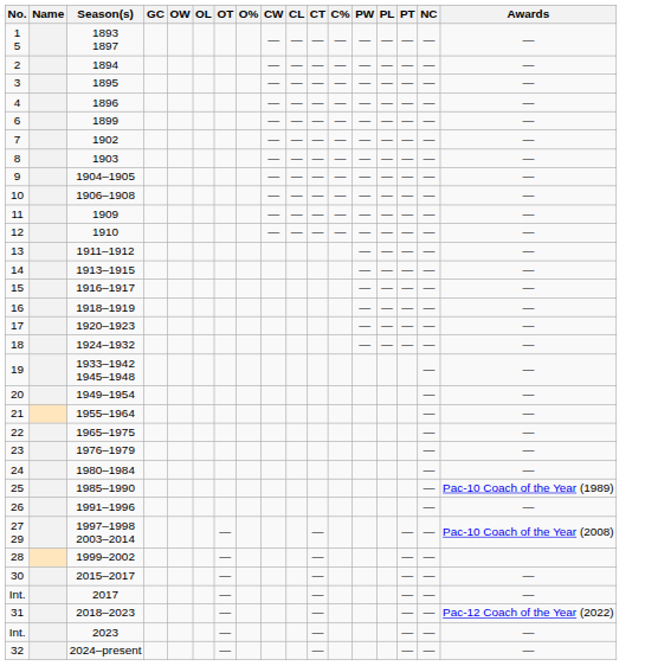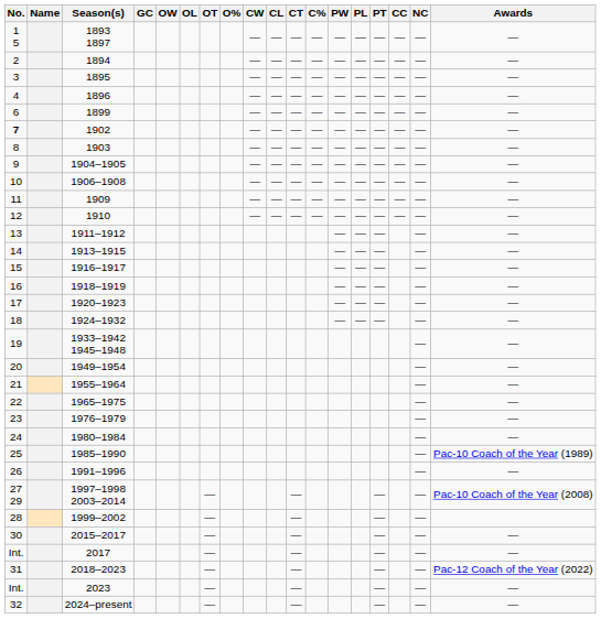+ column: CC | — | — | — | — | — | — | — | — | — | — | —
1902 | No.: normal -> bold
